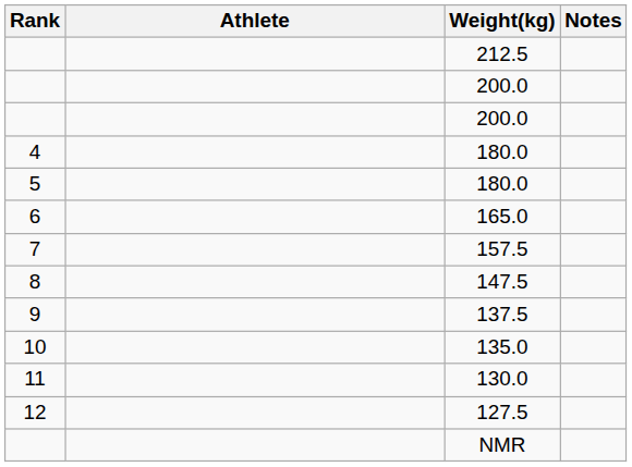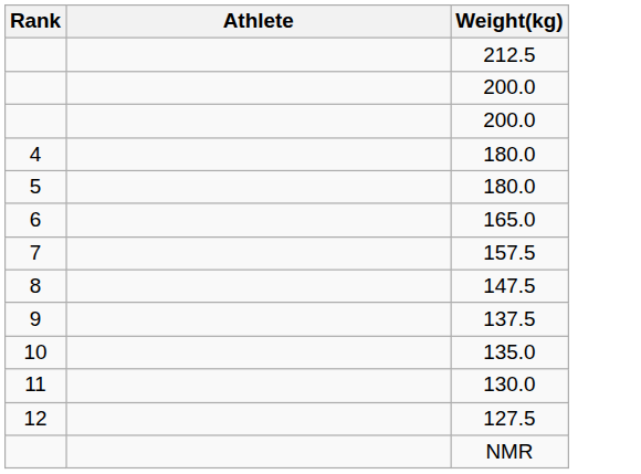- column: Notes
